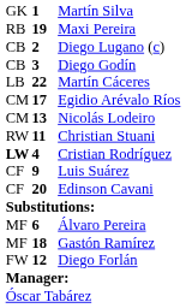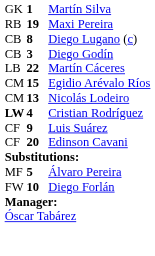Diego Lugano (c) | column 2: 2 -> 8
Egidio Arévalo Ríos | column 2: 17 -> 15
- row: RW | 11 | Christian Stuani
Álvaro Pereira | column 2: 6 -> 5
- row: MF | 18 | Gastón Ramírez
Diego Forlán | column 2: 12 -> 10
